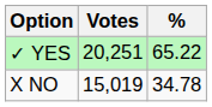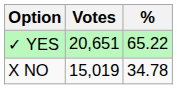✓ YES | Votes: 20,251 -> 20,651
